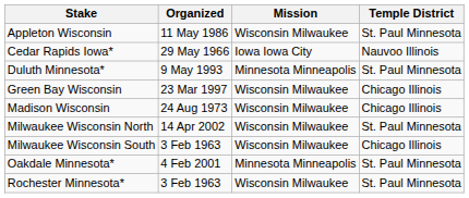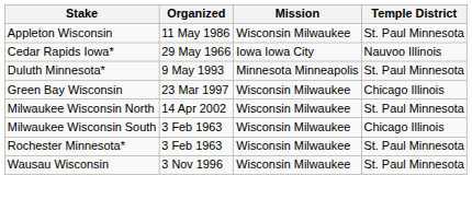- row: Madison Wisconsin | 24 Aug 1973 | Wisconsin Milwaukee | Chicago Illinois
- row: Oakdale Minnesota* | 4 Feb 2001 | Minnesota Minneapolis | St. Paul Minnesota
+ row: Wausau Wisconsin | 3 Nov 1996 | Wisconsin Milwaukee | St. Paul Minnesota
